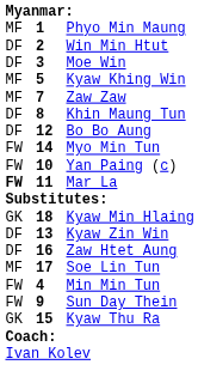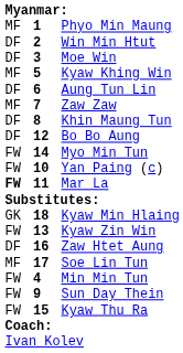+ row: DF | 6 | Aung Tun Lin
Kyaw Zin Win | column 1: DF -> FW
Kyaw Thu Ra | column 1: GK -> FW
